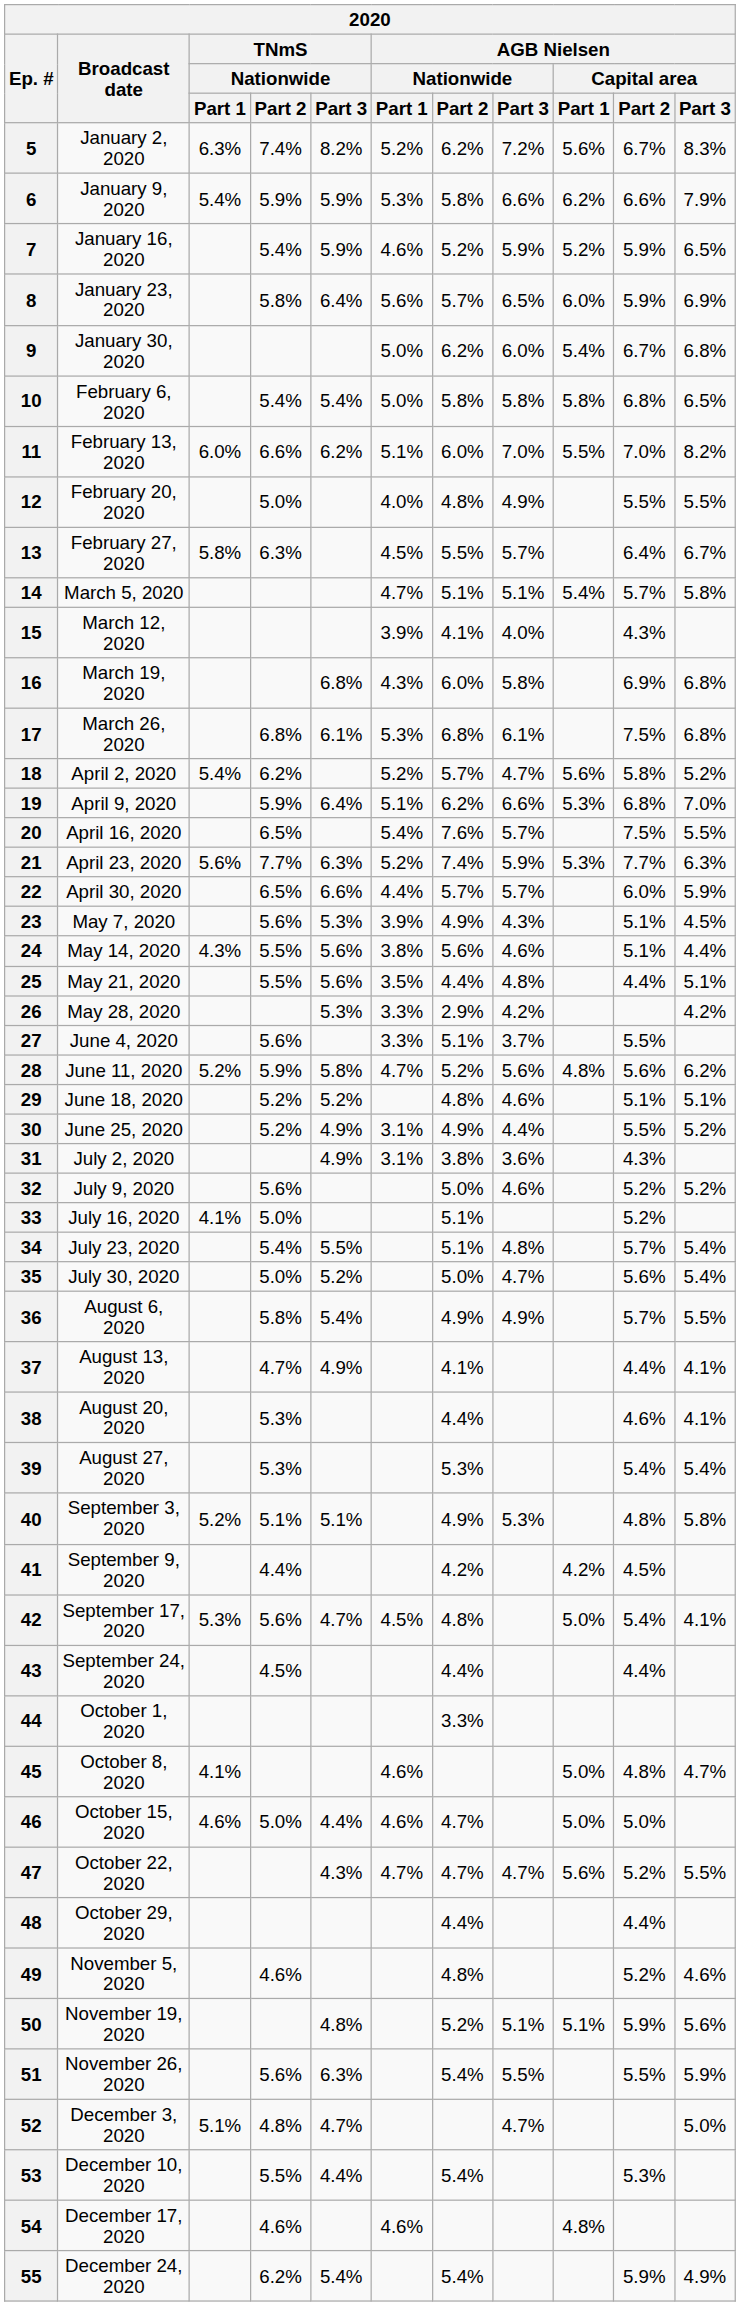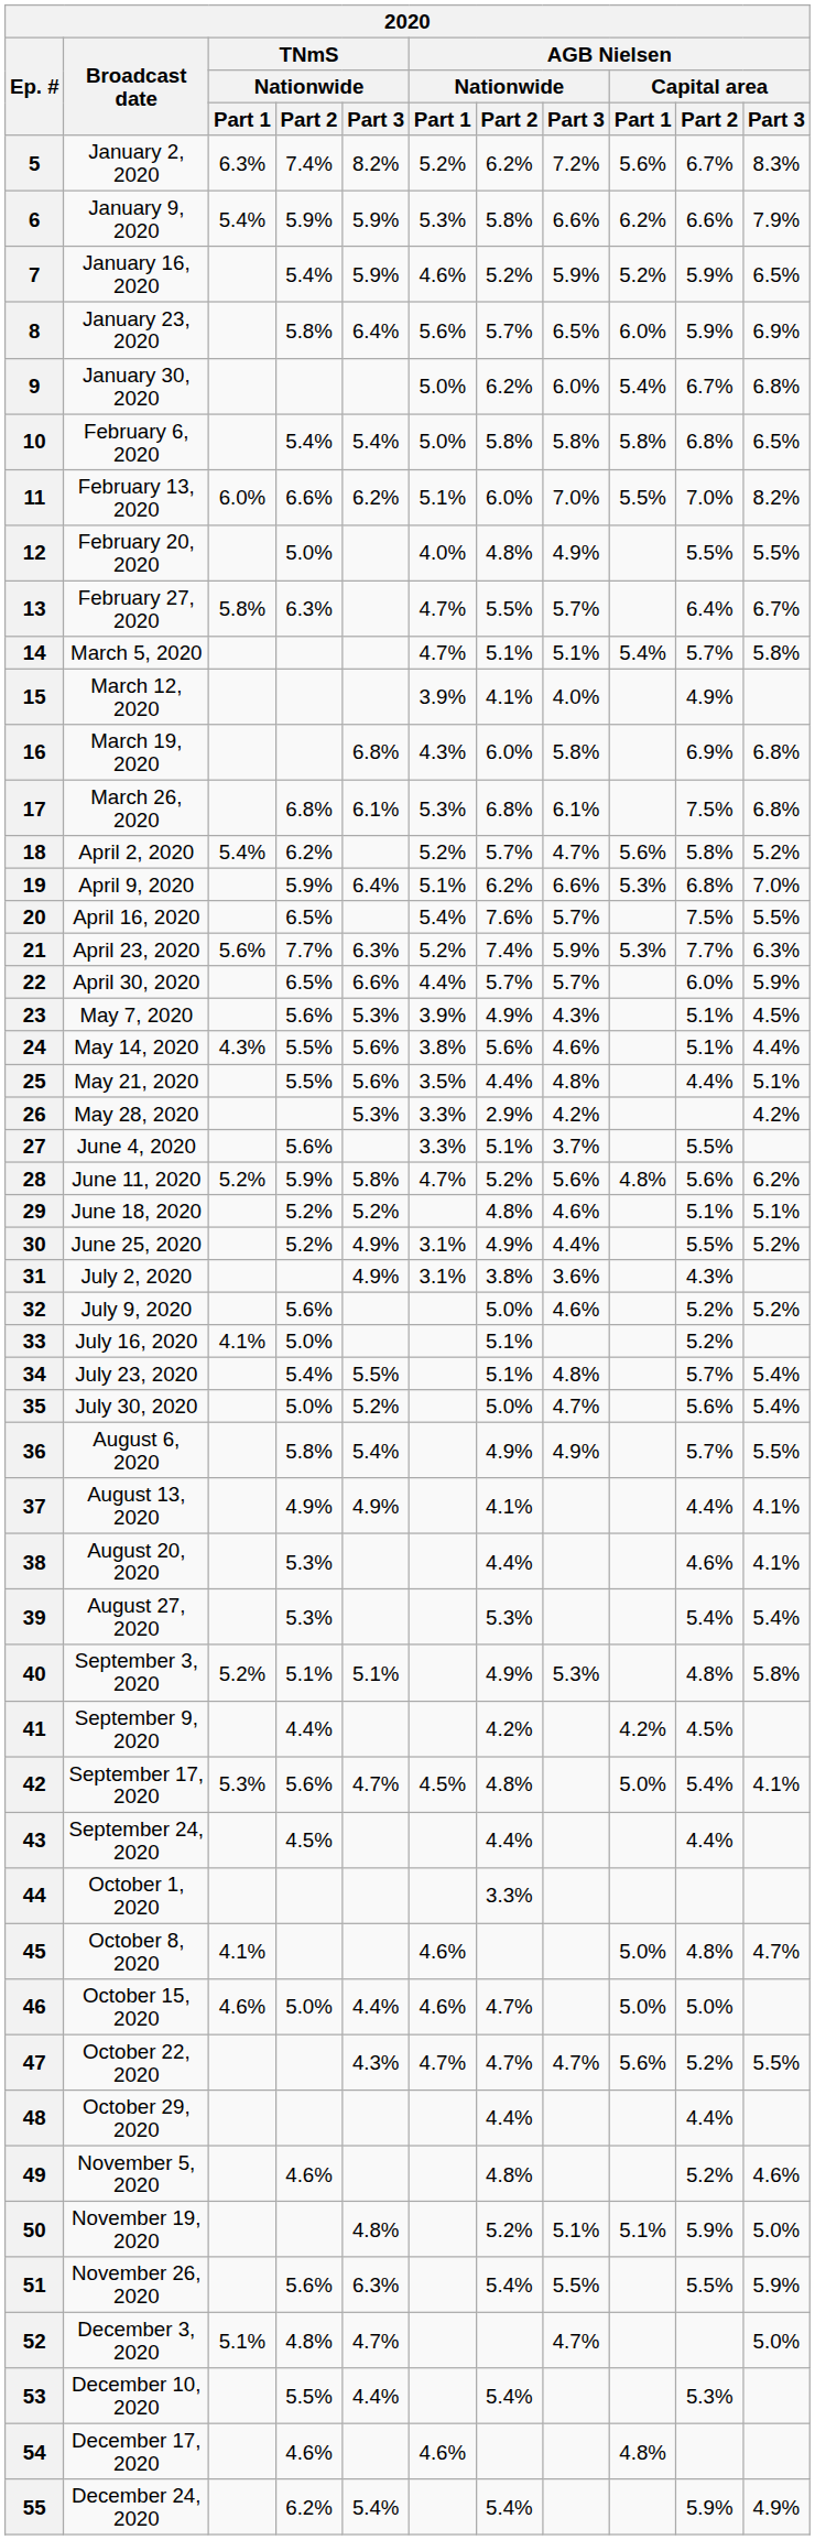13 | AGB Nielsen / Nationwide / Part 1: 4.5% -> 4.7%
15 | AGB Nielsen / Capital area / Part 2: 4.3% -> 4.9%
37 | TNmS / Nationwide / Part 2: 4.7% -> 4.9%
50 | AGB Nielsen / Capital area / Part 3: 5.6% -> 5.0%
